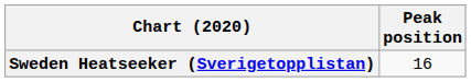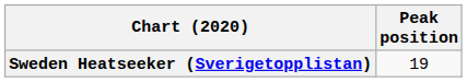Sweden Heatseeker (Sverigetopplistan) | Peak position: 16 -> 19
